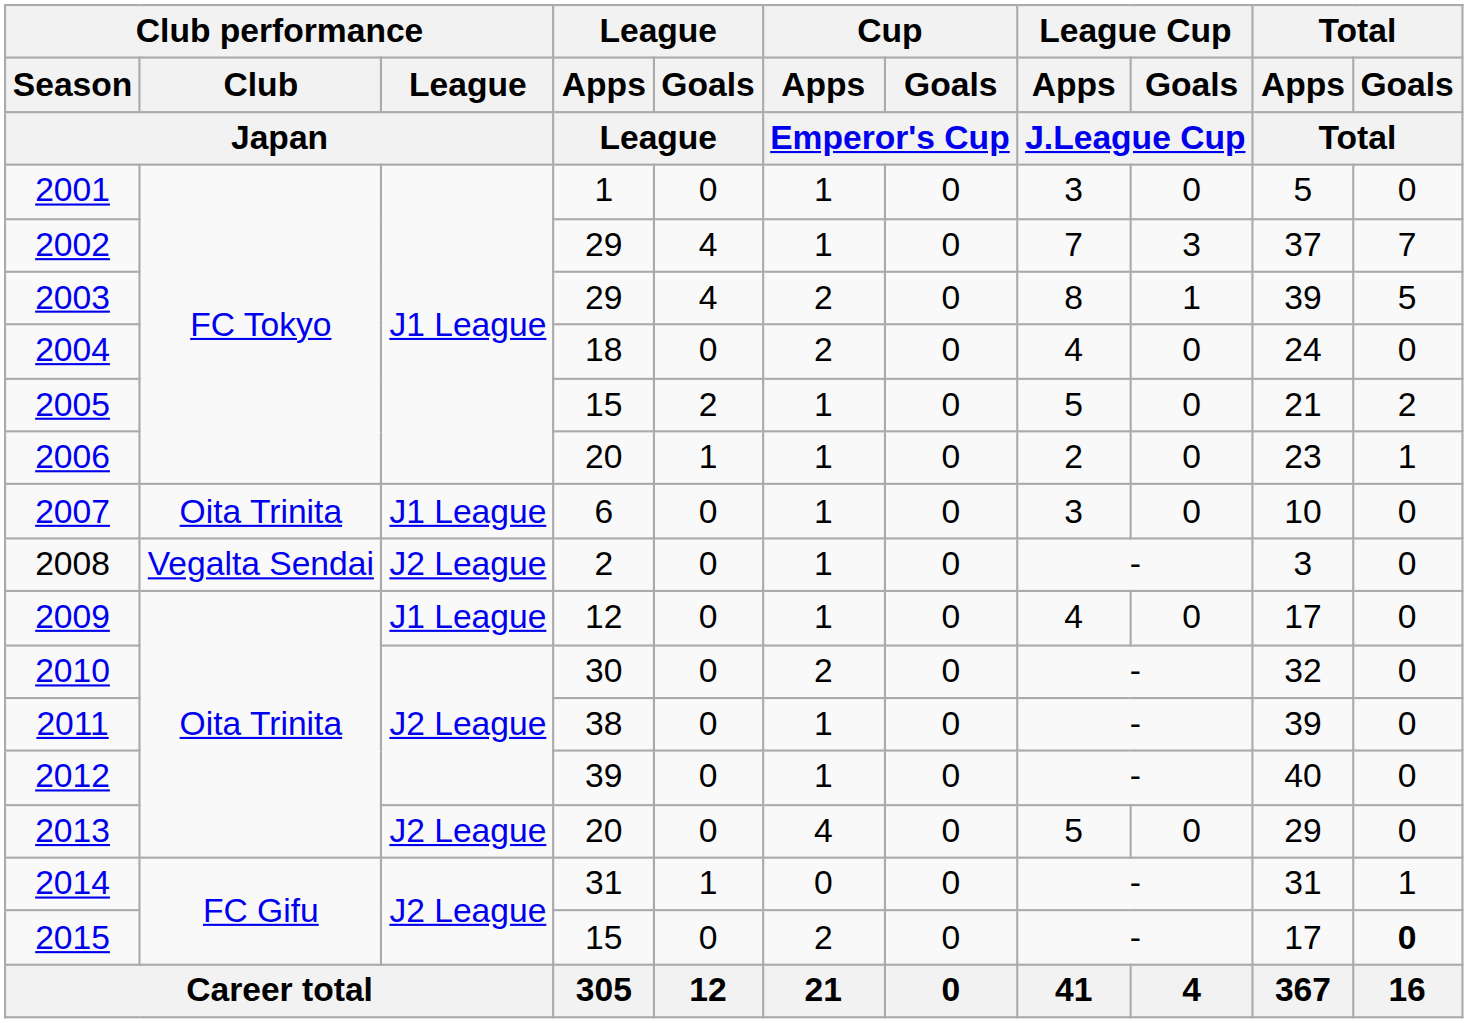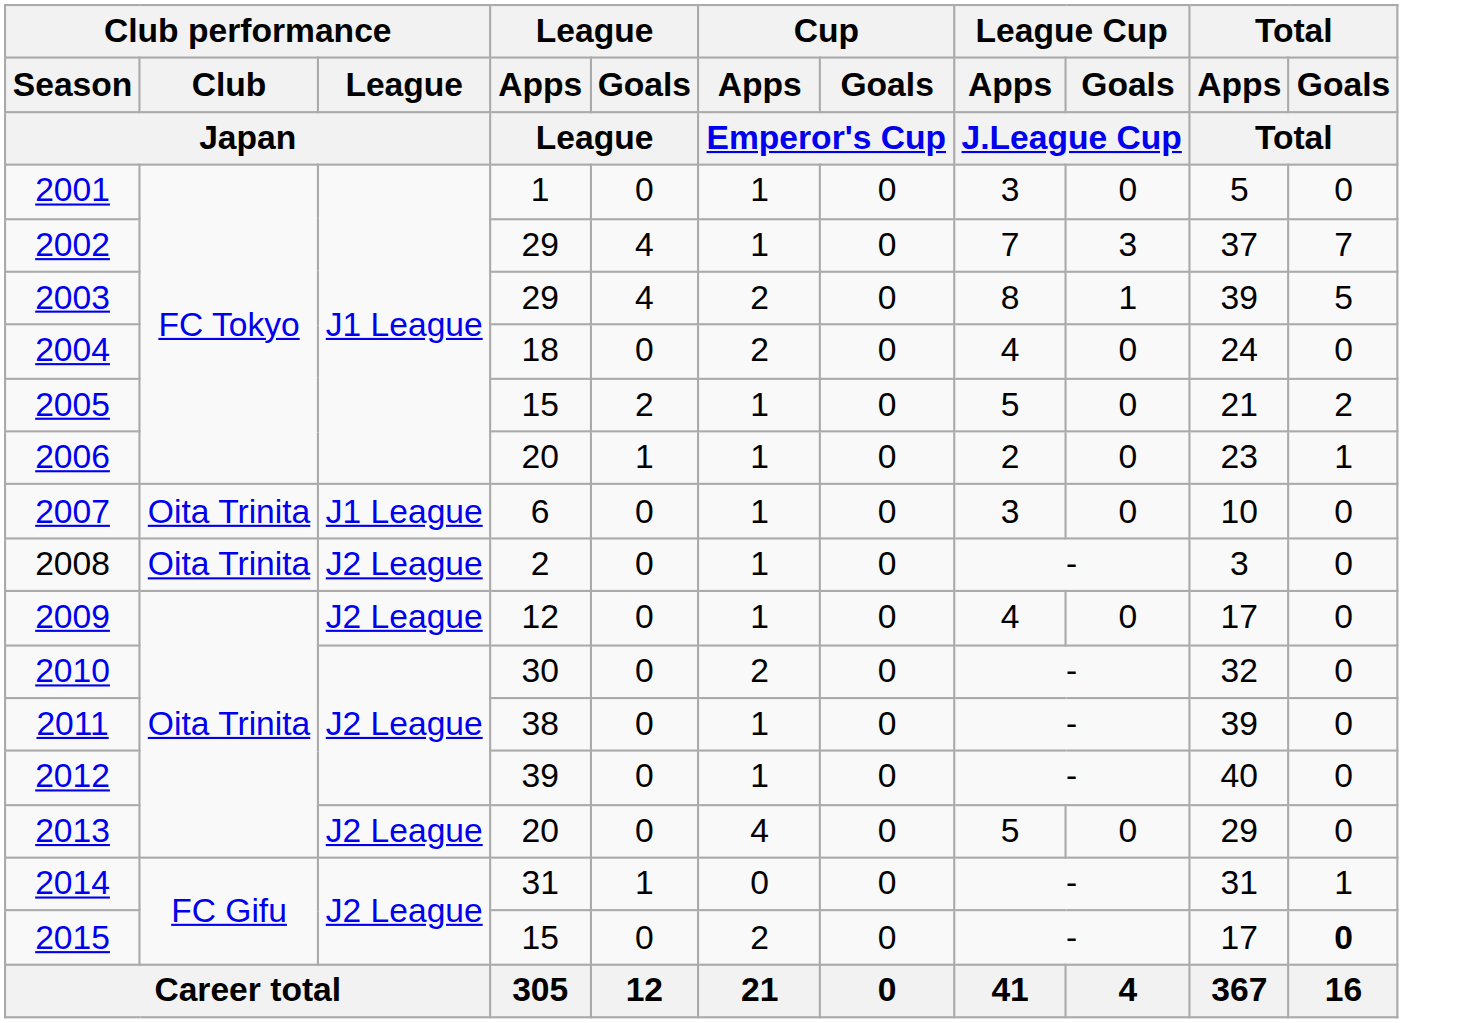2008 | Club performance / Club / Japan: Vegalta Sendai -> Oita Trinita
2009 | Club performance / League / Japan: J1 League -> J2 League
